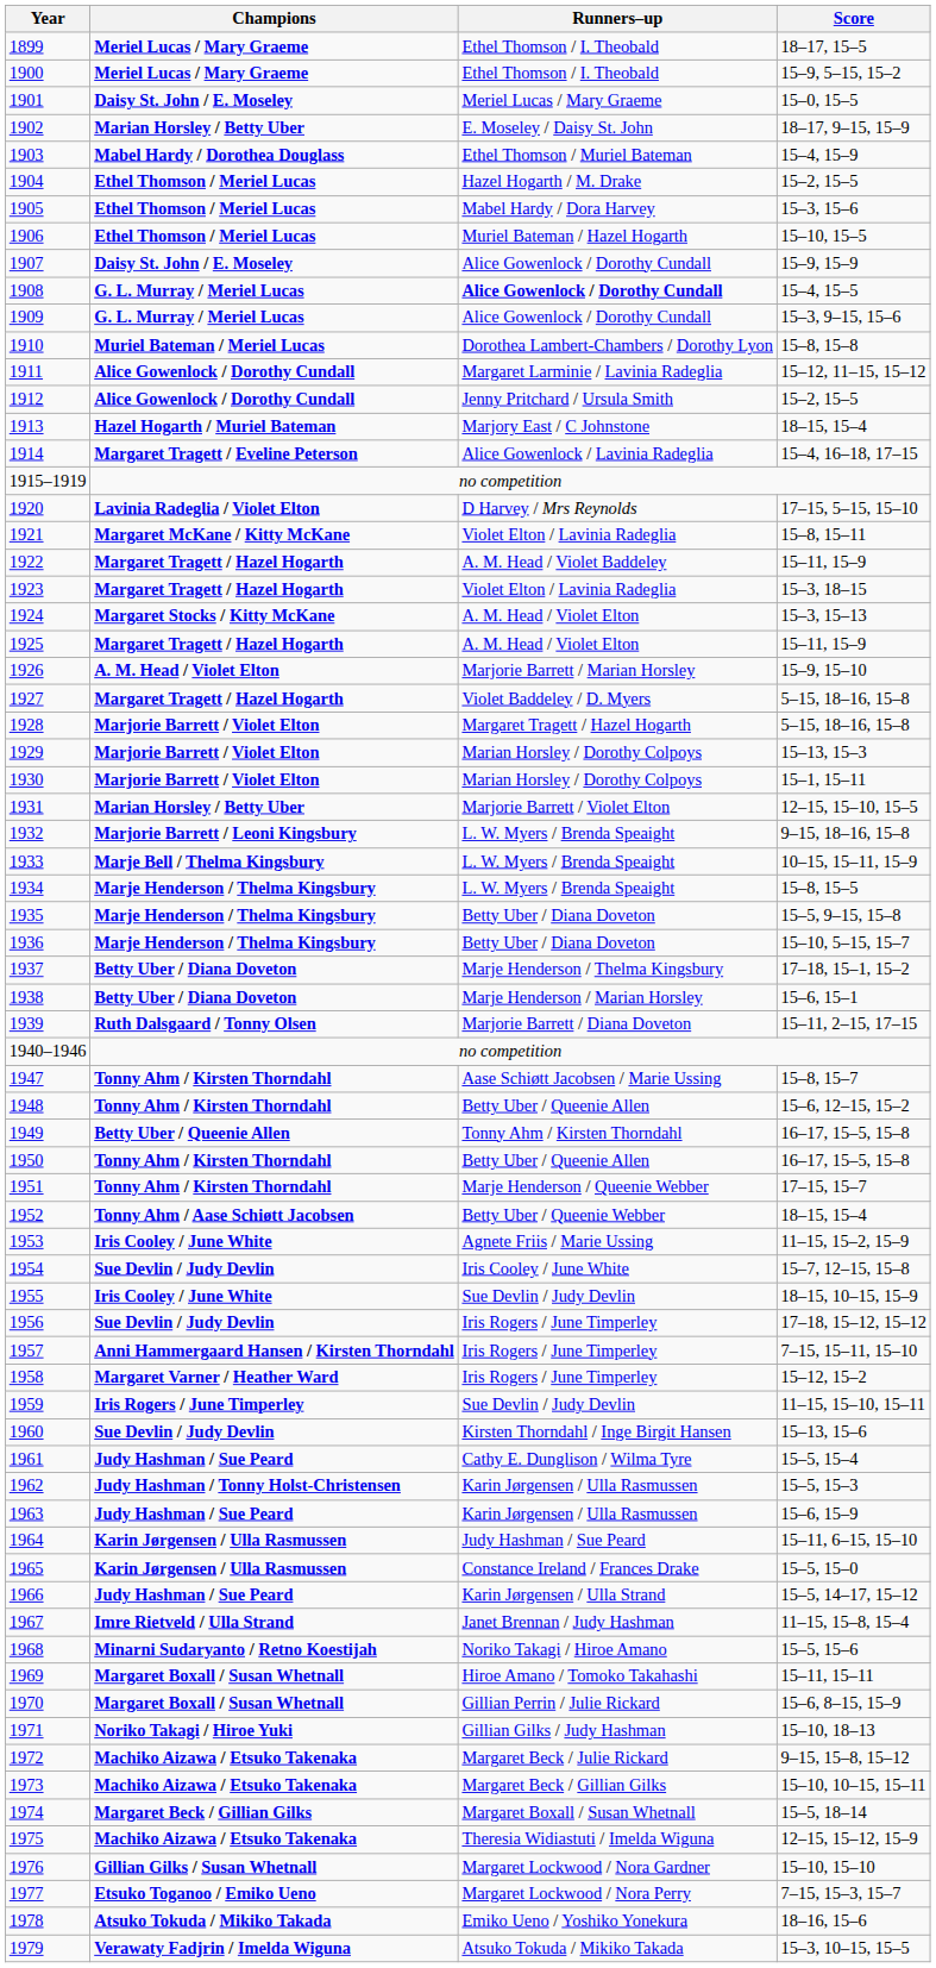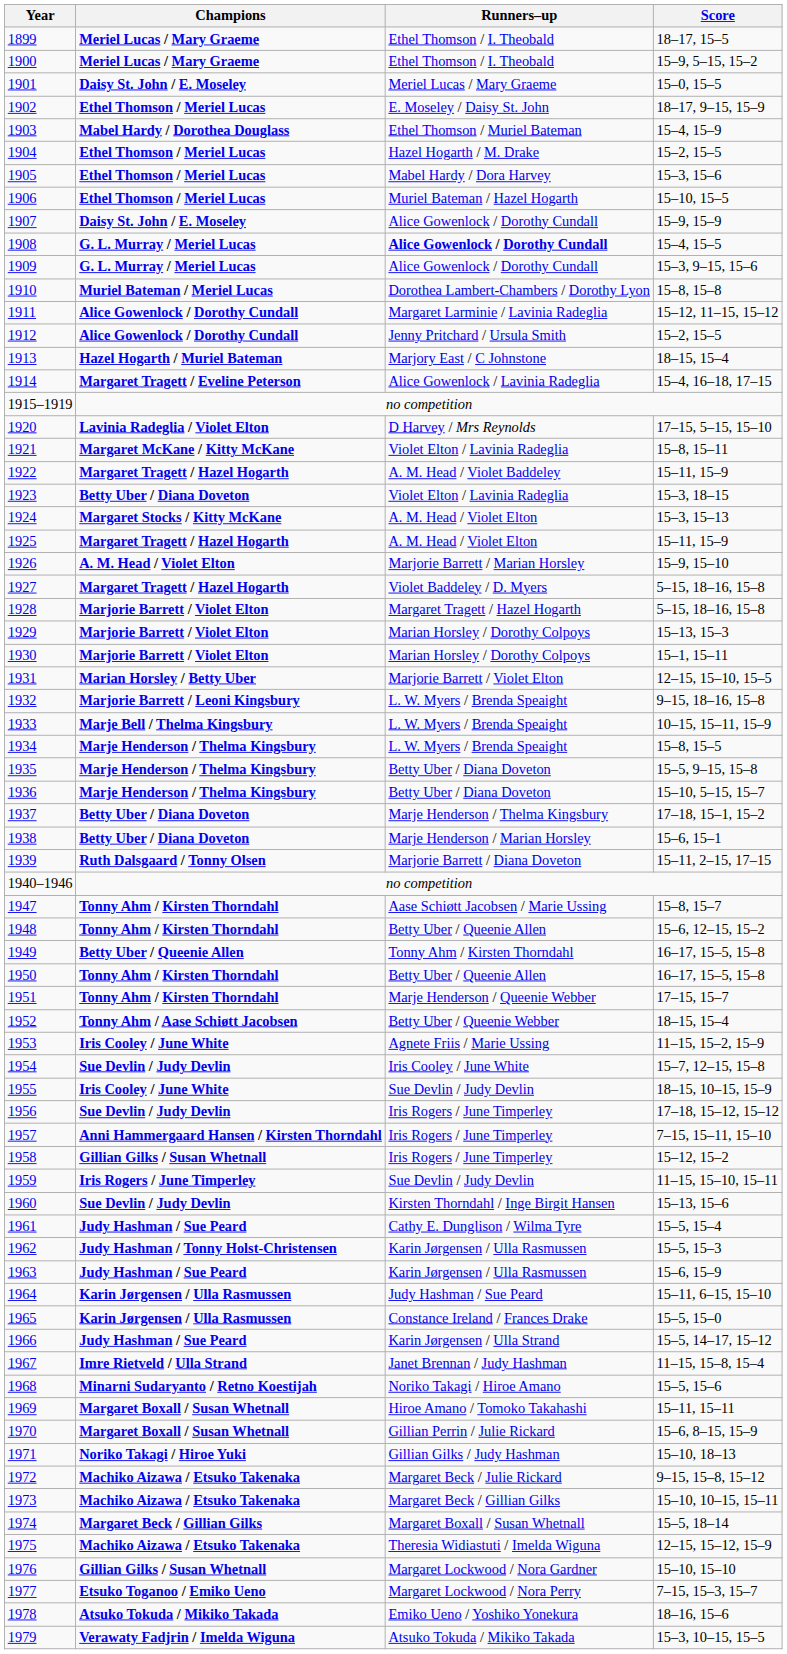1902 | Champions: Marian Horsley / Betty Uber -> Ethel Thomson / Meriel Lucas
1923 | Champions: Margaret Tragett / Hazel Hogarth -> Betty Uber / Diana Doveton
1958 | Champions: Margaret Varner / Heather Ward -> Gillian Gilks / Susan Whetnall
